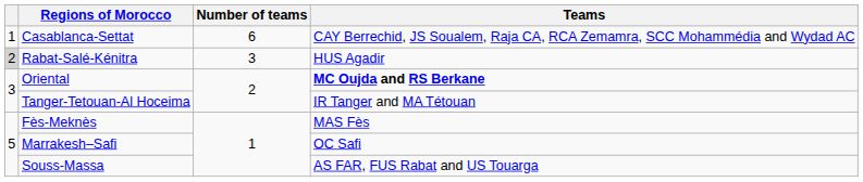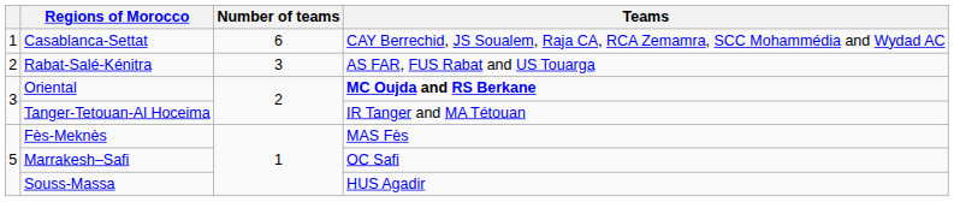Rabat-Salé-Kénitra | column 1: lightgrey background -> no background
Rabat-Salé-Kénitra | Teams: HUS Agadir -> AS FAR, FUS Rabat and US Touarga
Souss-Massa | Teams: AS FAR, FUS Rabat and US Touarga -> HUS Agadir
